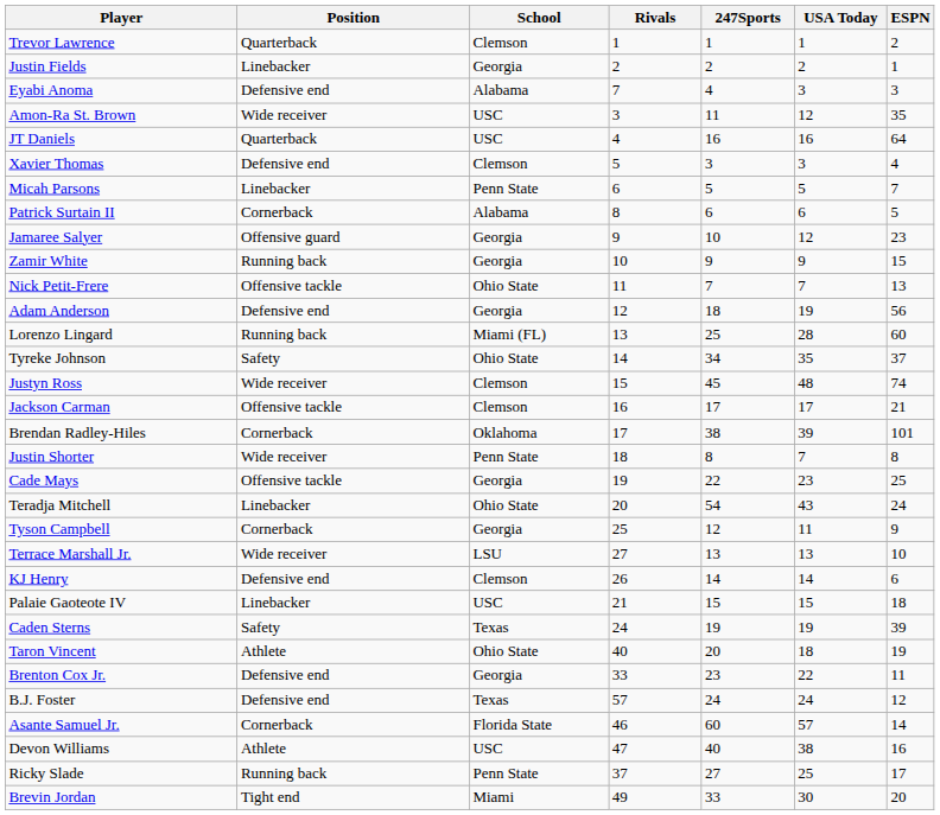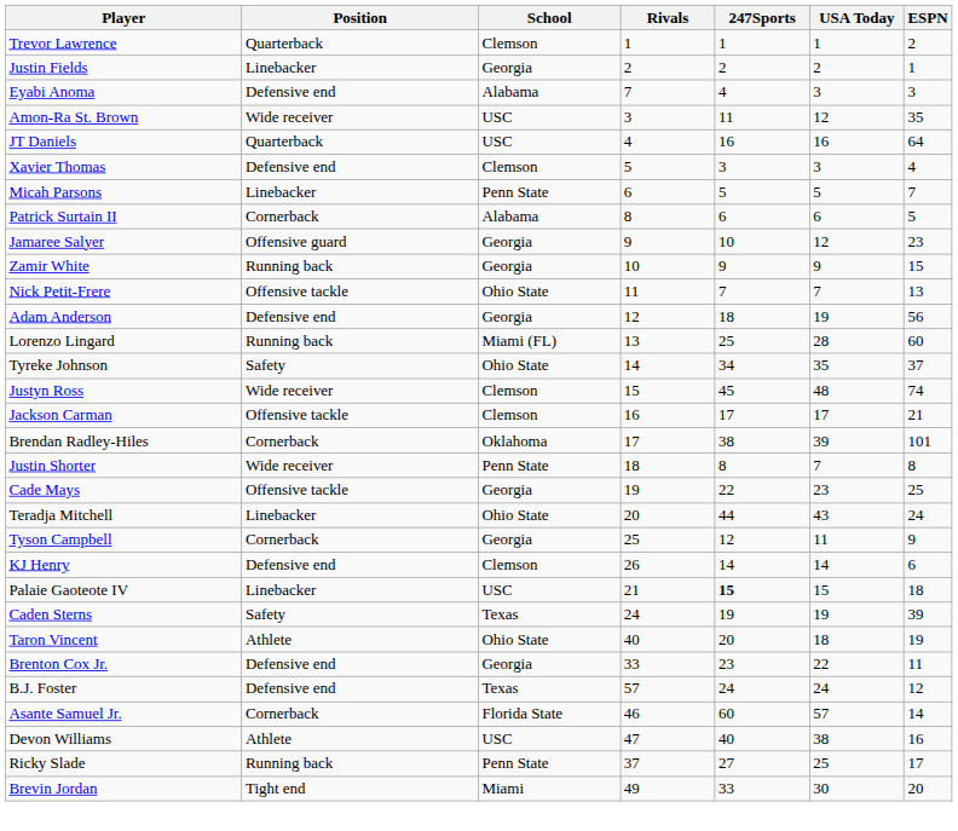Teradja Mitchell | 247Sports: 54 -> 44
- row: Terrace Marshall Jr. | Wide receiver | LSU | 27 | 13 | 13 | 10
Palaie Gaoteote IV | 247Sports: normal -> bold
